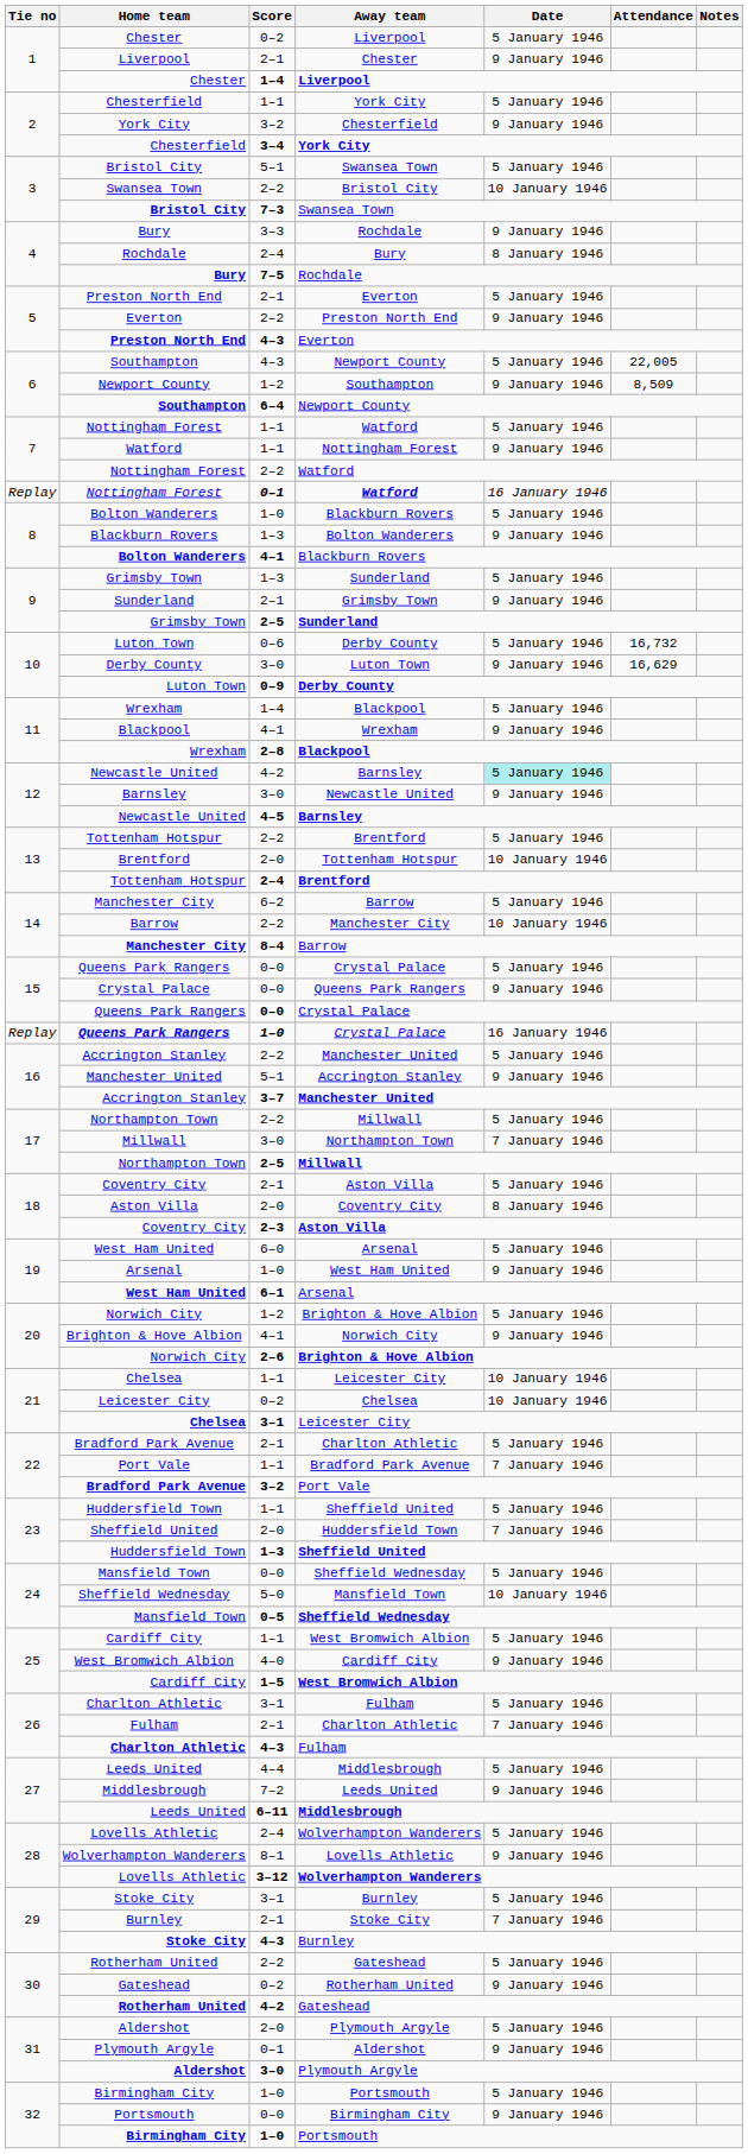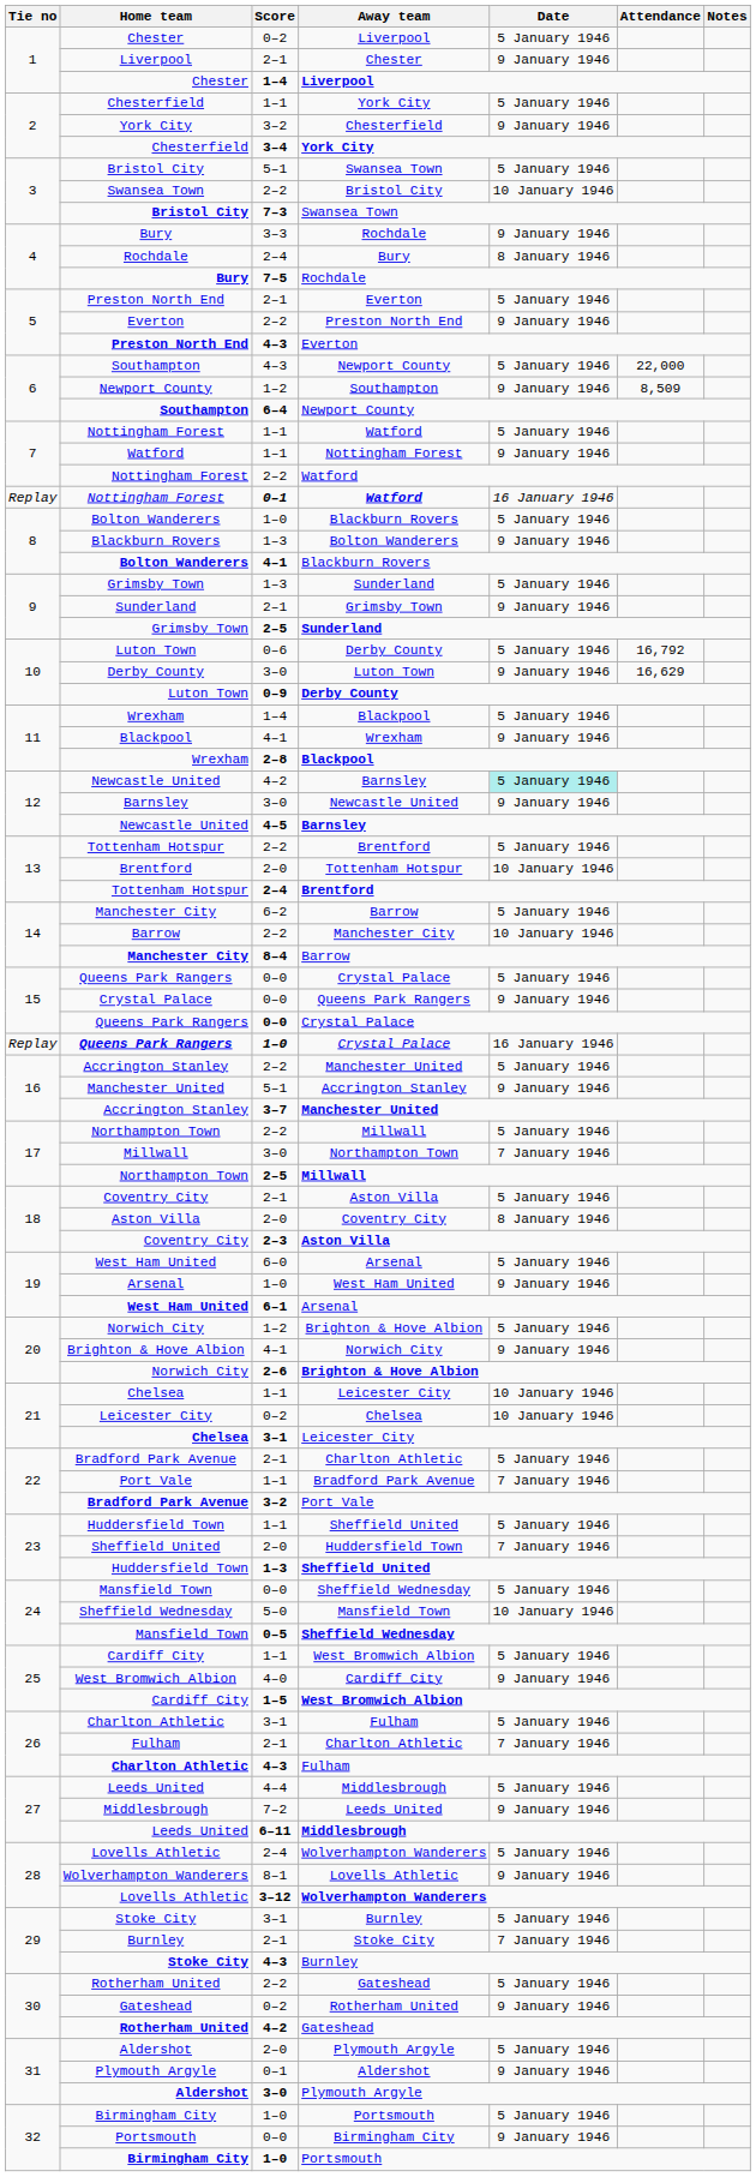Southampton / 4–3 | Attendance: 22,005 -> 22,000
Luton Town / 0–6 | Attendance: 16,732 -> 16,792
